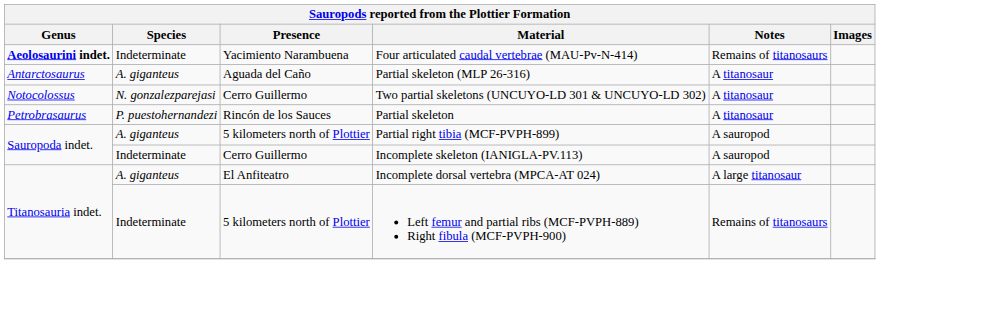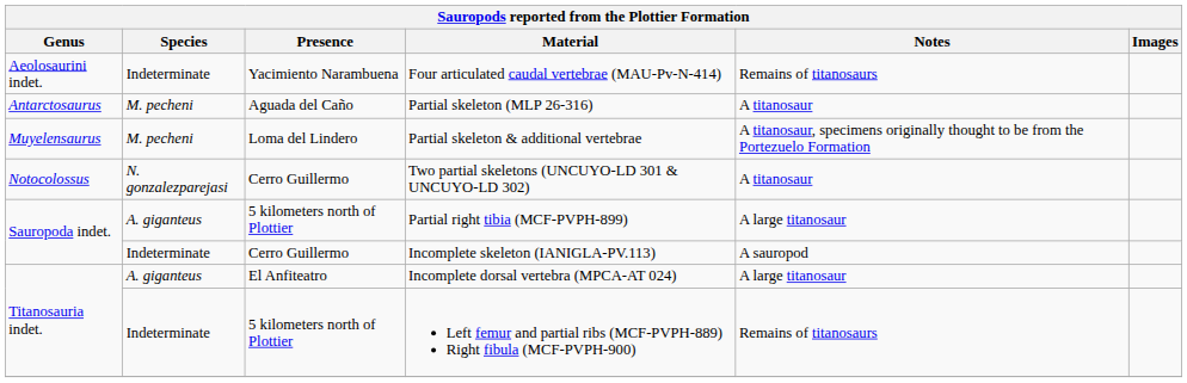Four articulated caudal vertebrae (MAU-Pv-N-414) | Genus: bold -> normal
Partial skeleton (MLP 26-316) | Species: A. giganteus -> M. pecheni
+ row: Muyelensaurus | M. pecheni | Loma del Lindero | Partial skeleton & additional vertebrae | A titanosaur, specimens originally thought to be from the Portezuelo Formation
- row: Petrobrasaurus | P. puestohernandezi | Rincón de los Sauces | Partial skeleton | A titanosaur
Partial right tibia (MCF-PVPH-899) | Notes: A sauropod -> A large titanosaur
